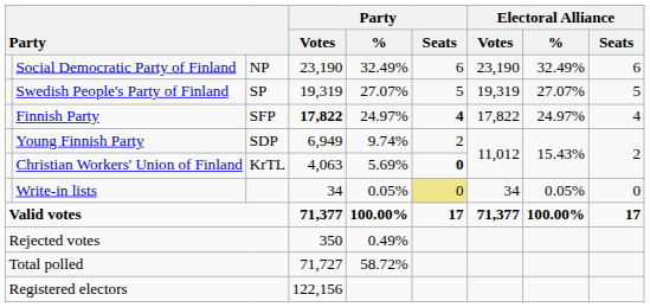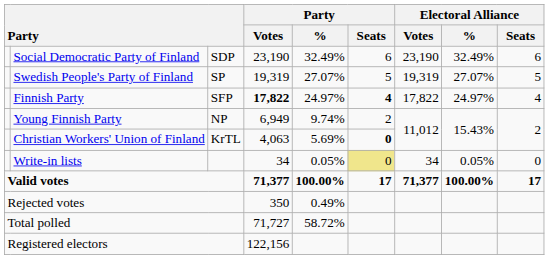Social Democratic Party of Finland | column 3: NP -> SDP
Young Finnish Party | column 3: SDP -> NP
